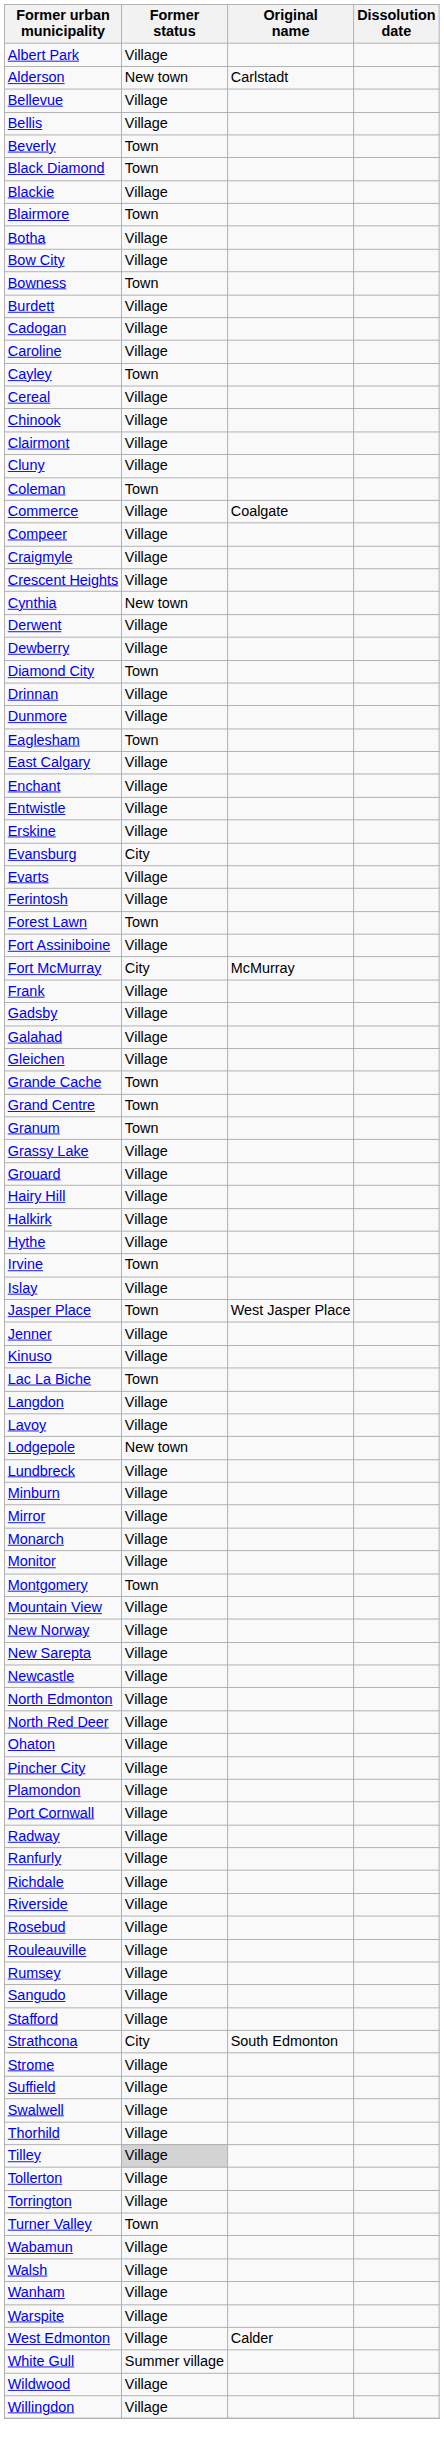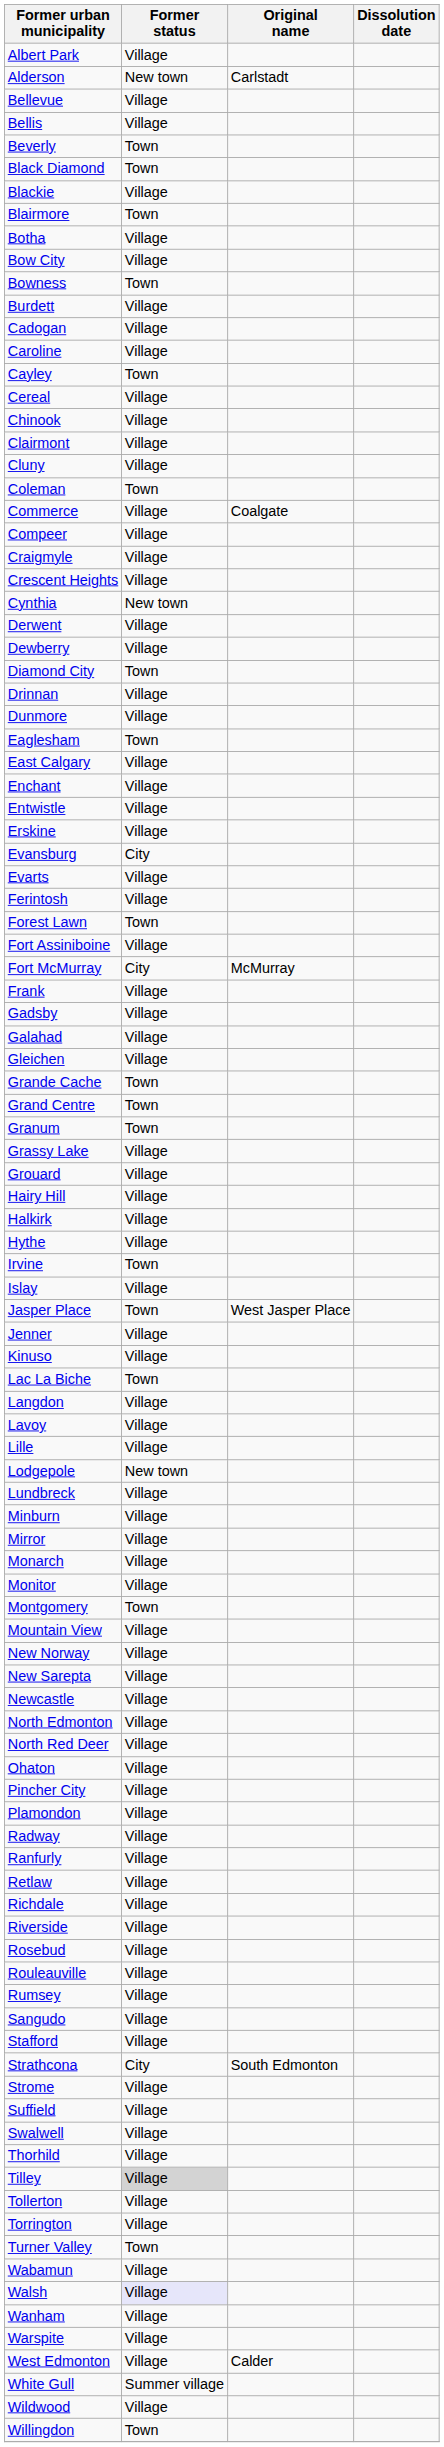+ row: Lille | Village
- row: Port Cornwall | Village
+ row: Retlaw | Village
Walsh | Former status: no background -> lavender background
Willingdon | Former status: Village -> Town
